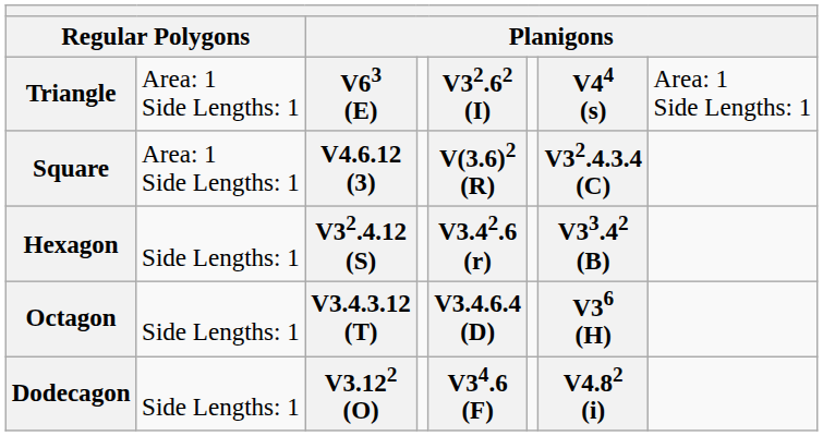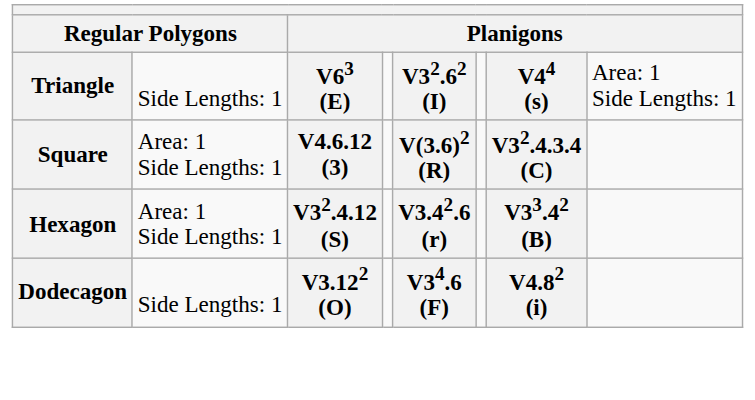Triangle | column 2: Area: 1 Side Lengths: 1 -> Side Lengths: 1
Hexagon | column 2: Side Lengths: 1 -> Area: 1 Side Lengths: 1
- row: Octagon | Side Lengths: 1 | V3.4.3.12 (T) | V3.4.6.4 (D) | V36 (H)
